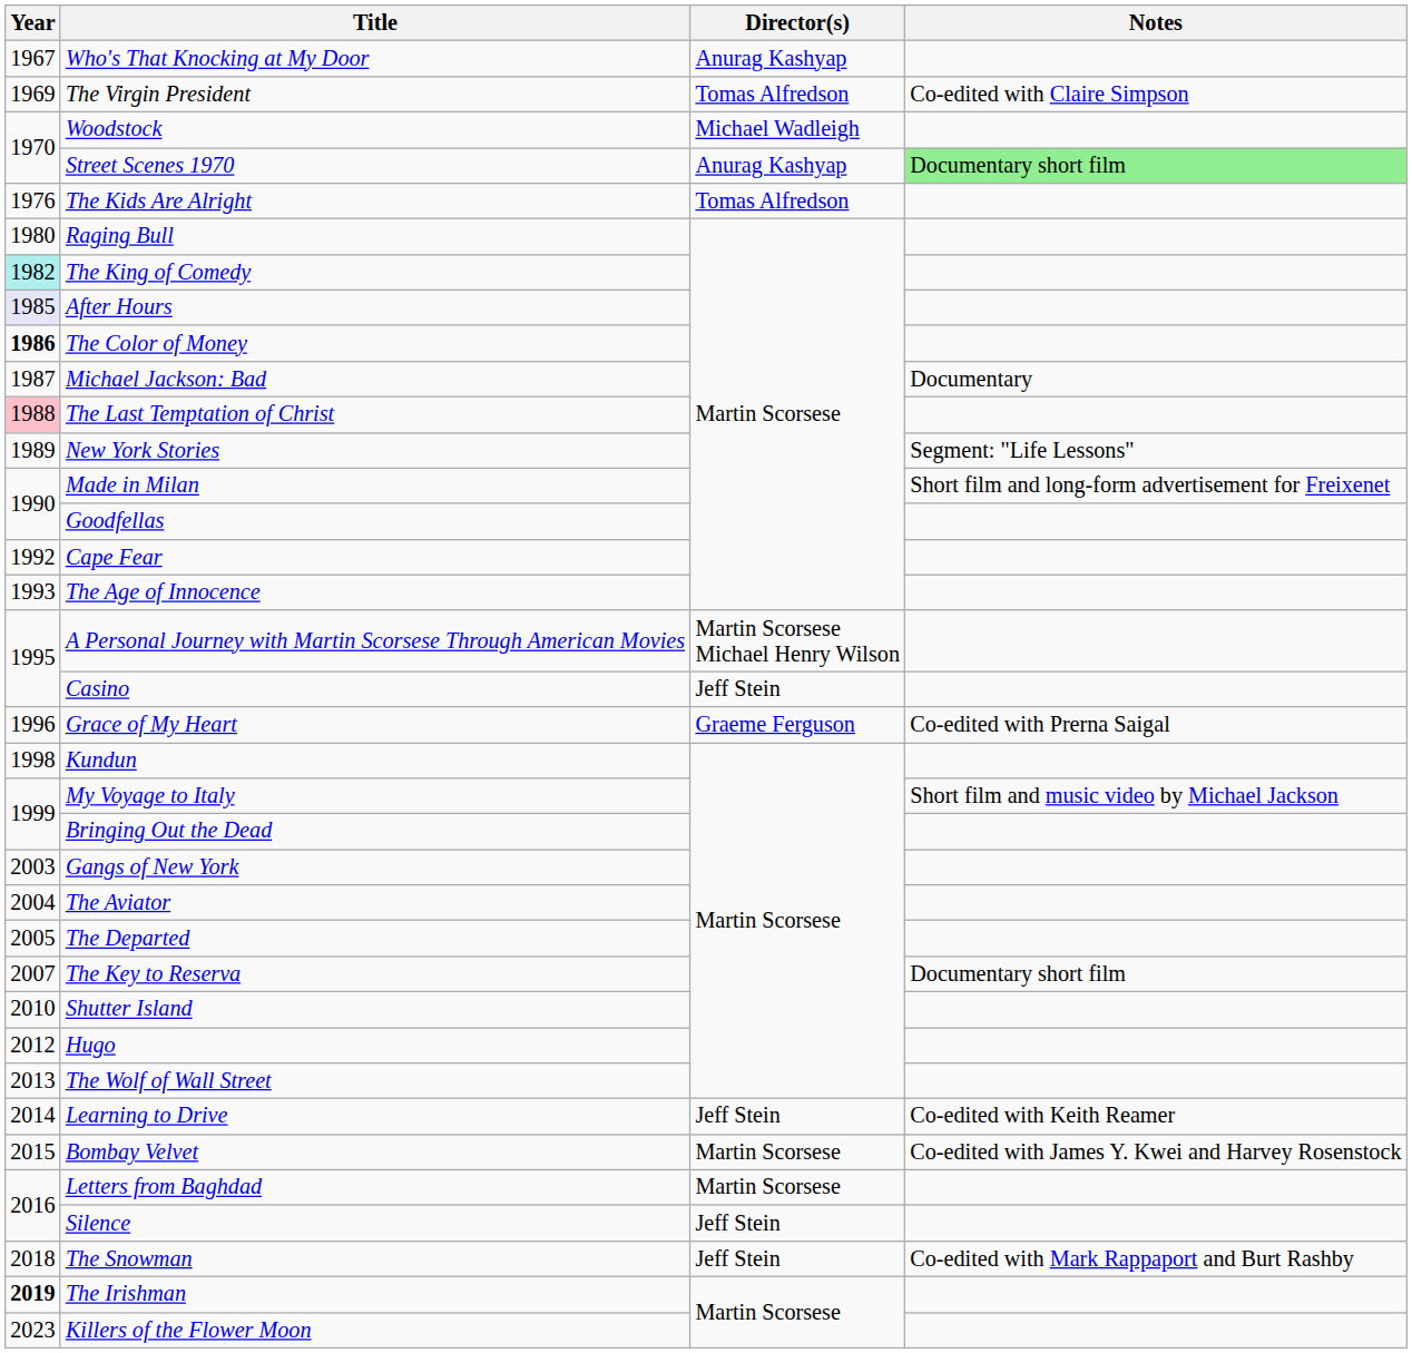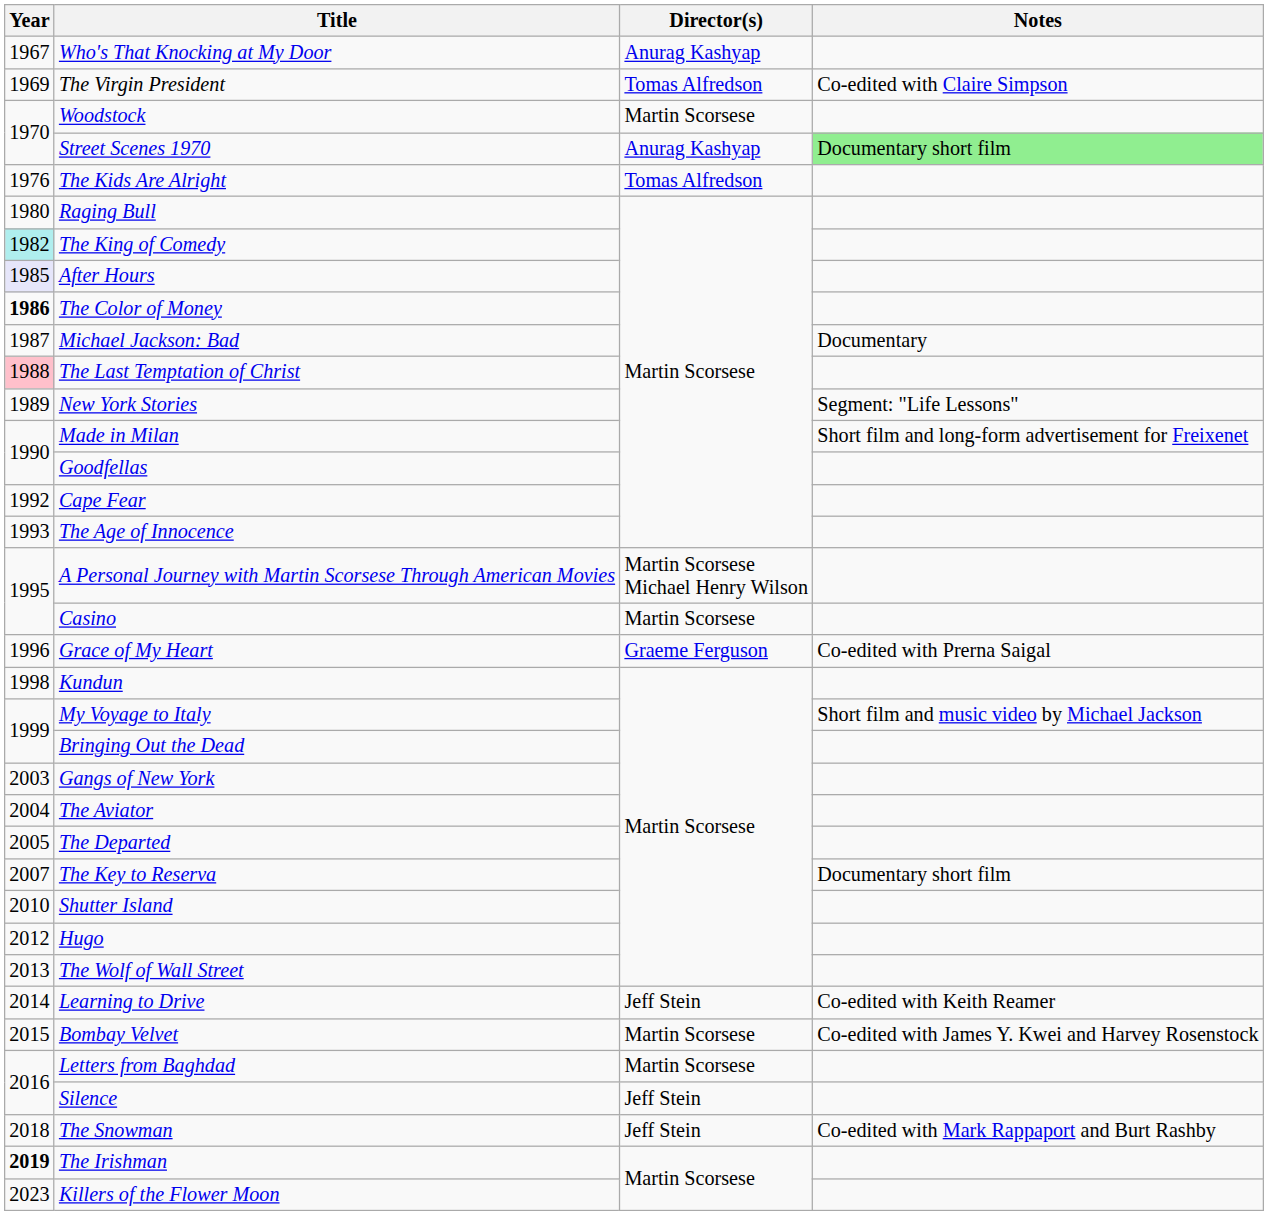Woodstock | Director(s): Michael Wadleigh -> Martin Scorsese
Casino | Director(s): Jeff Stein -> Martin Scorsese
